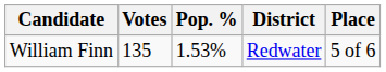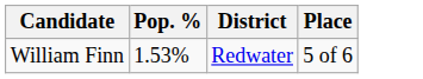- column: Votes | 135
